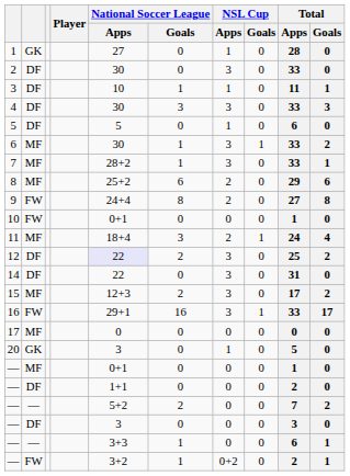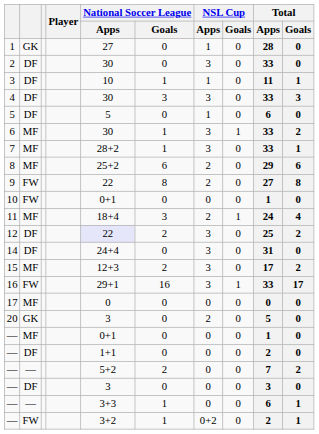9 | National Soccer League / Apps: 24+4 -> 22
14 | National Soccer League / Apps: 22 -> 24+4
20 | NSL Cup / Apps: 1 -> 2
